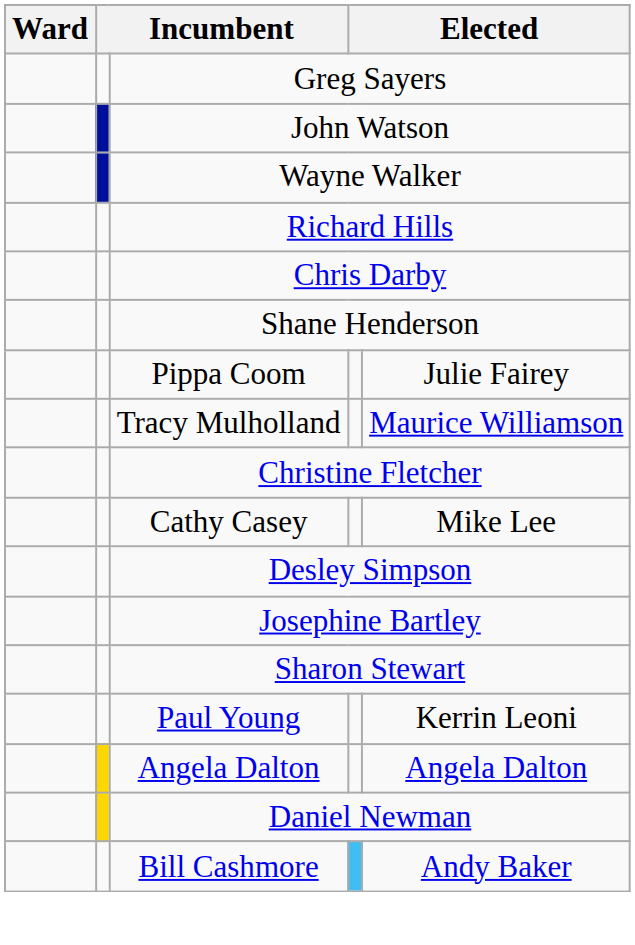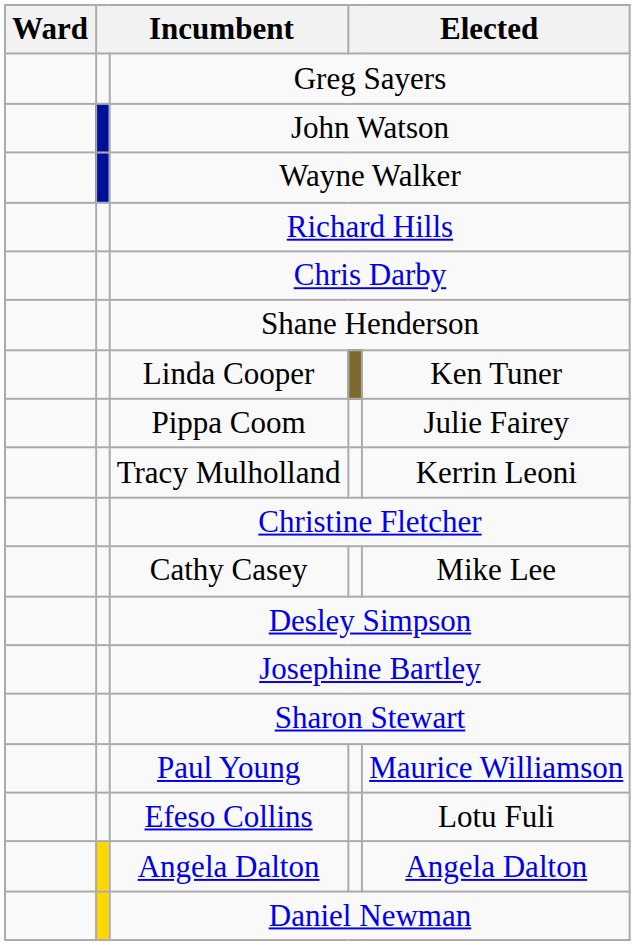+ row: Linda Cooper | Ken Tuner
Tracy Mulholland | column 5: Maurice Williamson -> Kerrin Leoni
Paul Young | column 5: Kerrin Leoni -> Maurice Williamson
+ row: Efeso Collins | Lotu Fuli
- row: Bill Cashmore | Andy Baker
